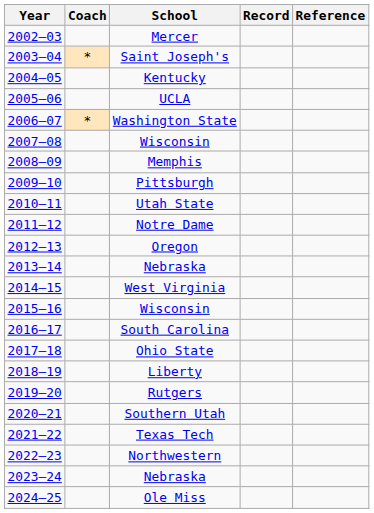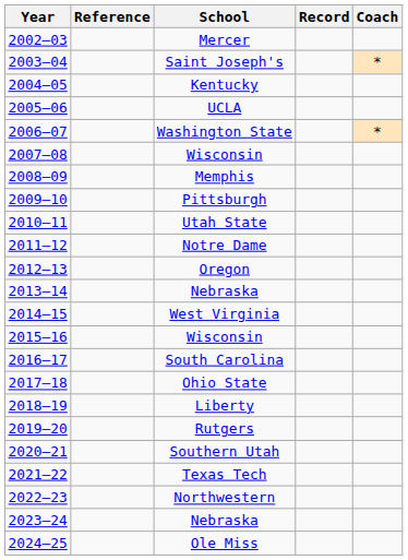columns swapped: Coach <-> Reference
